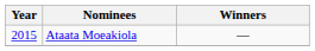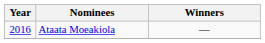Ataata Moeakiola | Year: 2015 -> 2016
